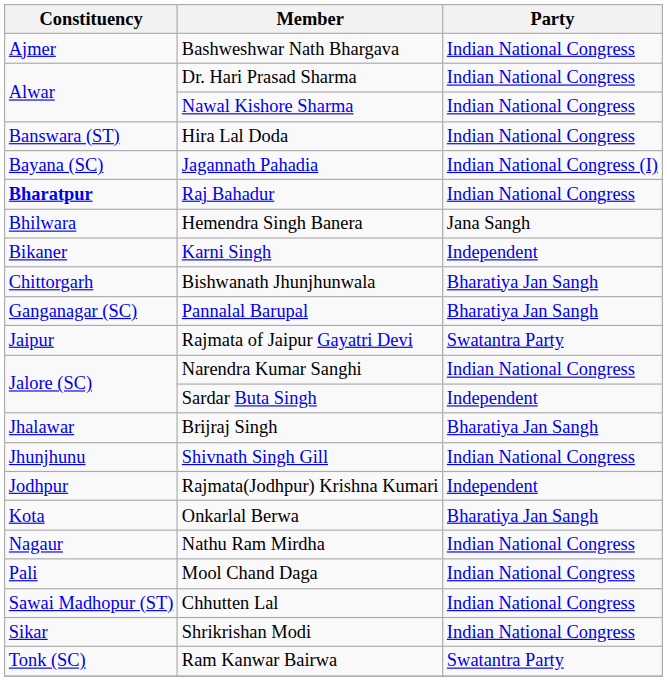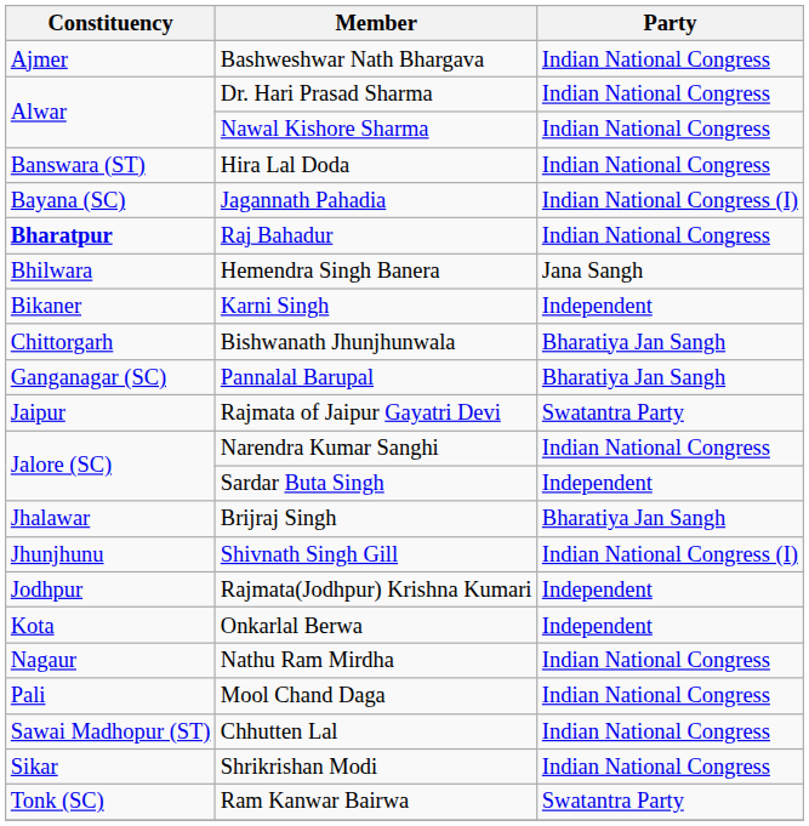Shivnath Singh Gill | Party: Indian National Congress -> Indian National Congress (I)
Onkarlal Berwa | Party: Bharatiya Jan Sangh -> Independent
